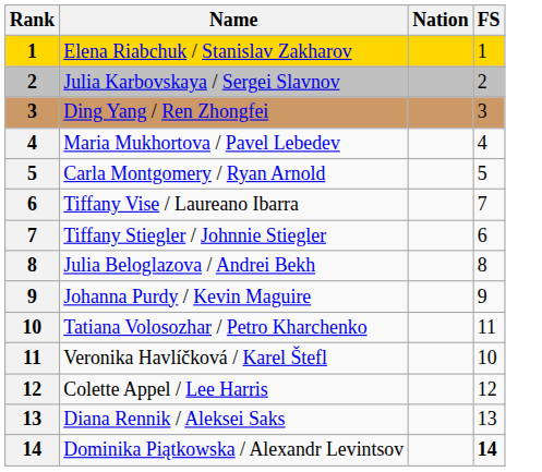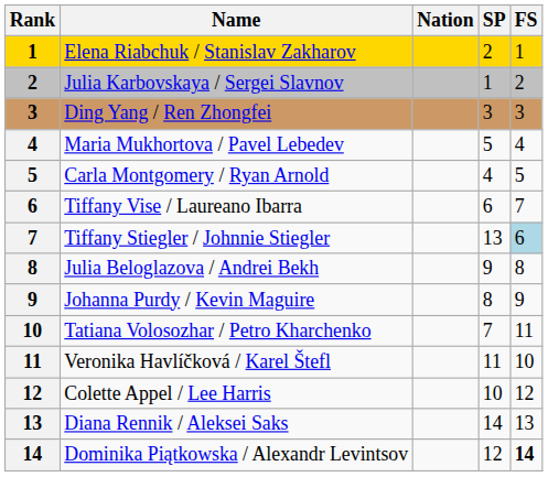+ column: SP | 2 | 1 | 3 | 5 | 4 | 6 | 13 | 9 | 8 | 7 | 11 | 10 | 14 | 12
Tiffany Stiegler / Johnnie Stiegler | FS: no background -> lightblue background
